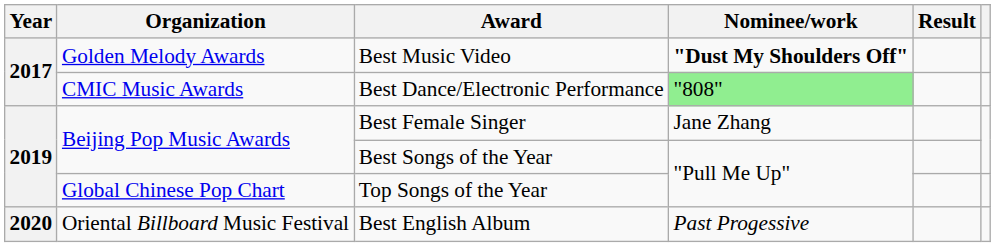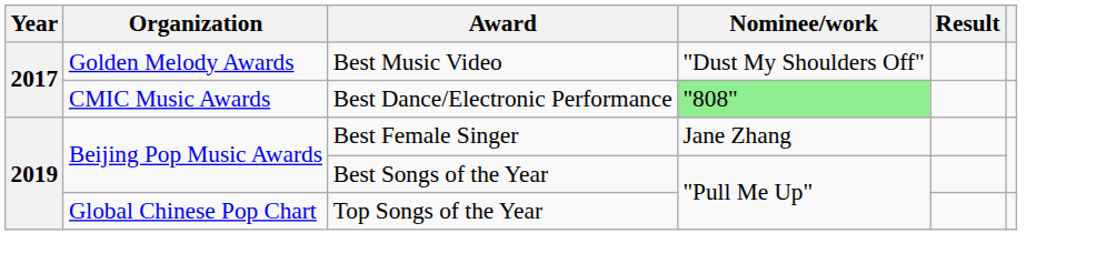Best Music Video | Nominee/work: bold -> normal
- row: 2020 | Oriental Billboard Music Festival | Best English Album | Past Progessive
